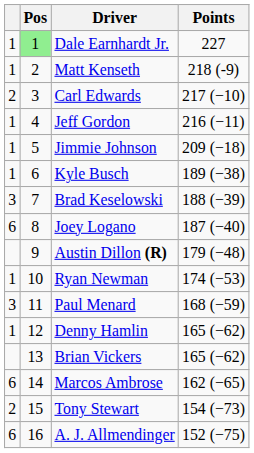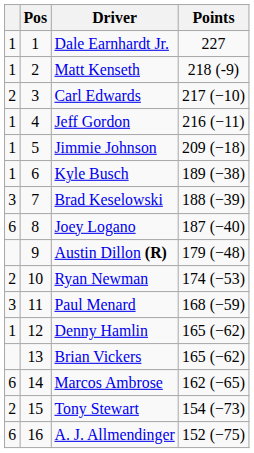Dale Earnhardt Jr. | Pos: lightgreen background -> no background
Ryan Newman | column 1: 1 -> 2
